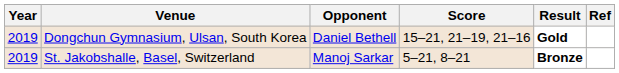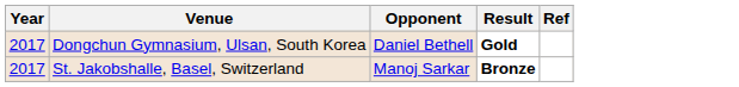- column: Score | 15–21, 21–19, 21–16 | 5–21, 8–21
Dongchun Gymnasium, Ulsan, South Korea | Year: 2019 -> 2017
St. Jakobshalle, Basel, Switzerland | Year: 2019 -> 2017
